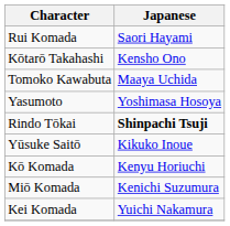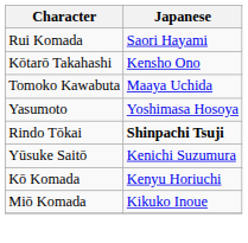Yūsuke Saitō | Japanese: Kikuko Inoue -> Kenichi Suzumura
Miō Komada | Japanese: Kenichi Suzumura -> Kikuko Inoue
- row: Kei Komada | Yuichi Nakamura
